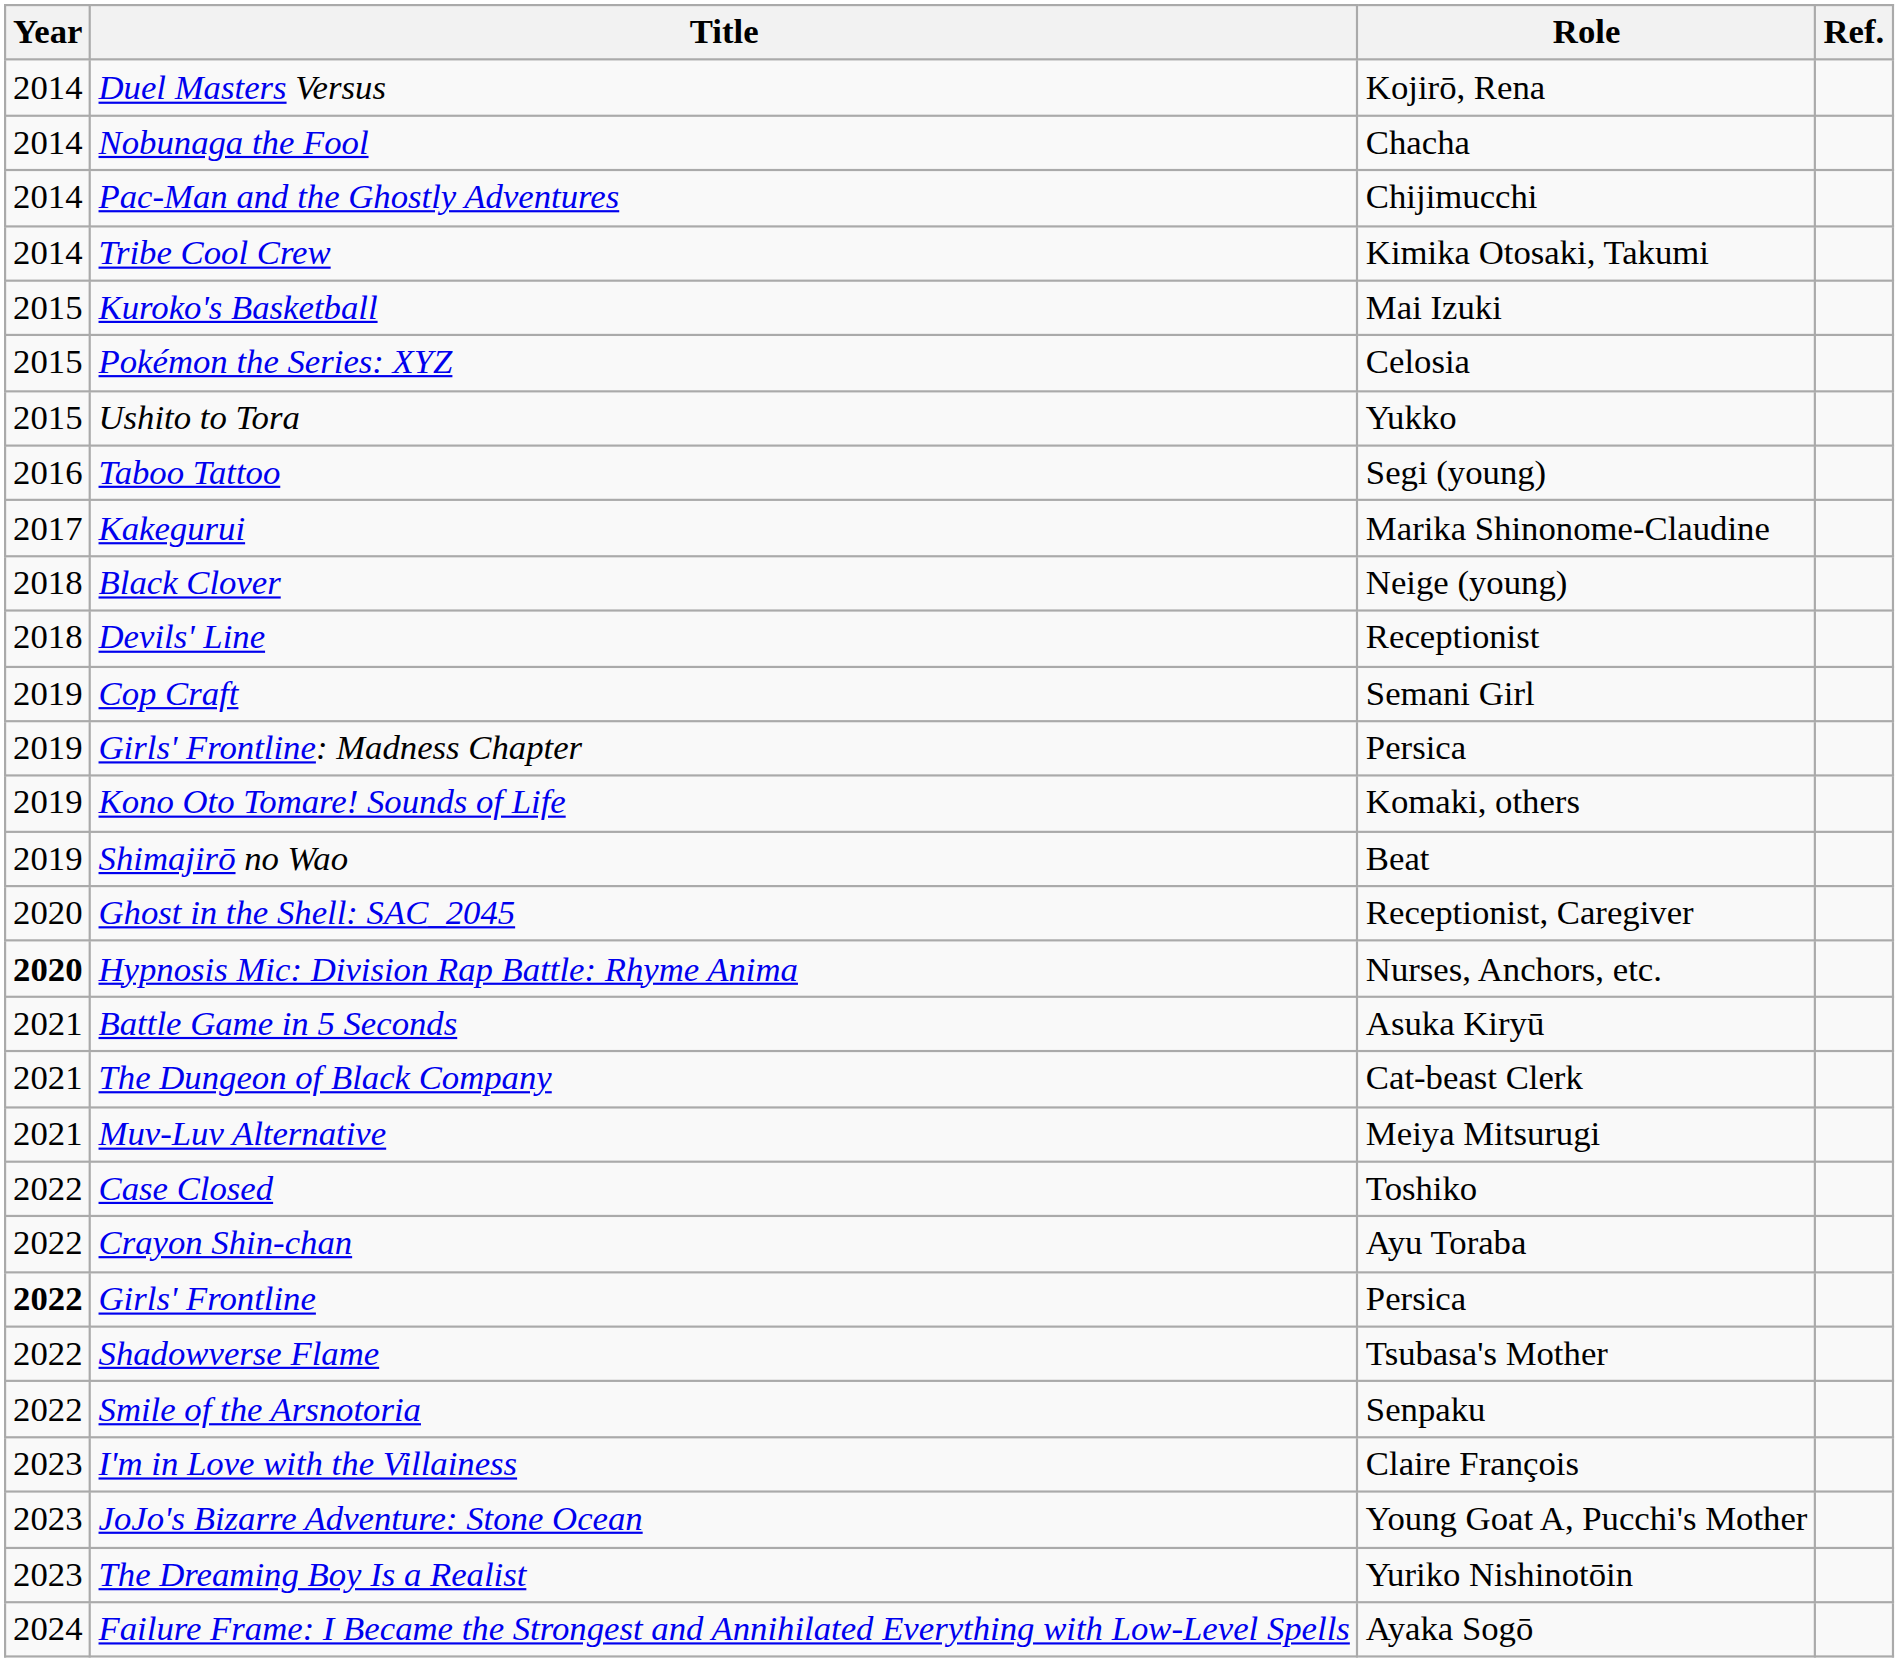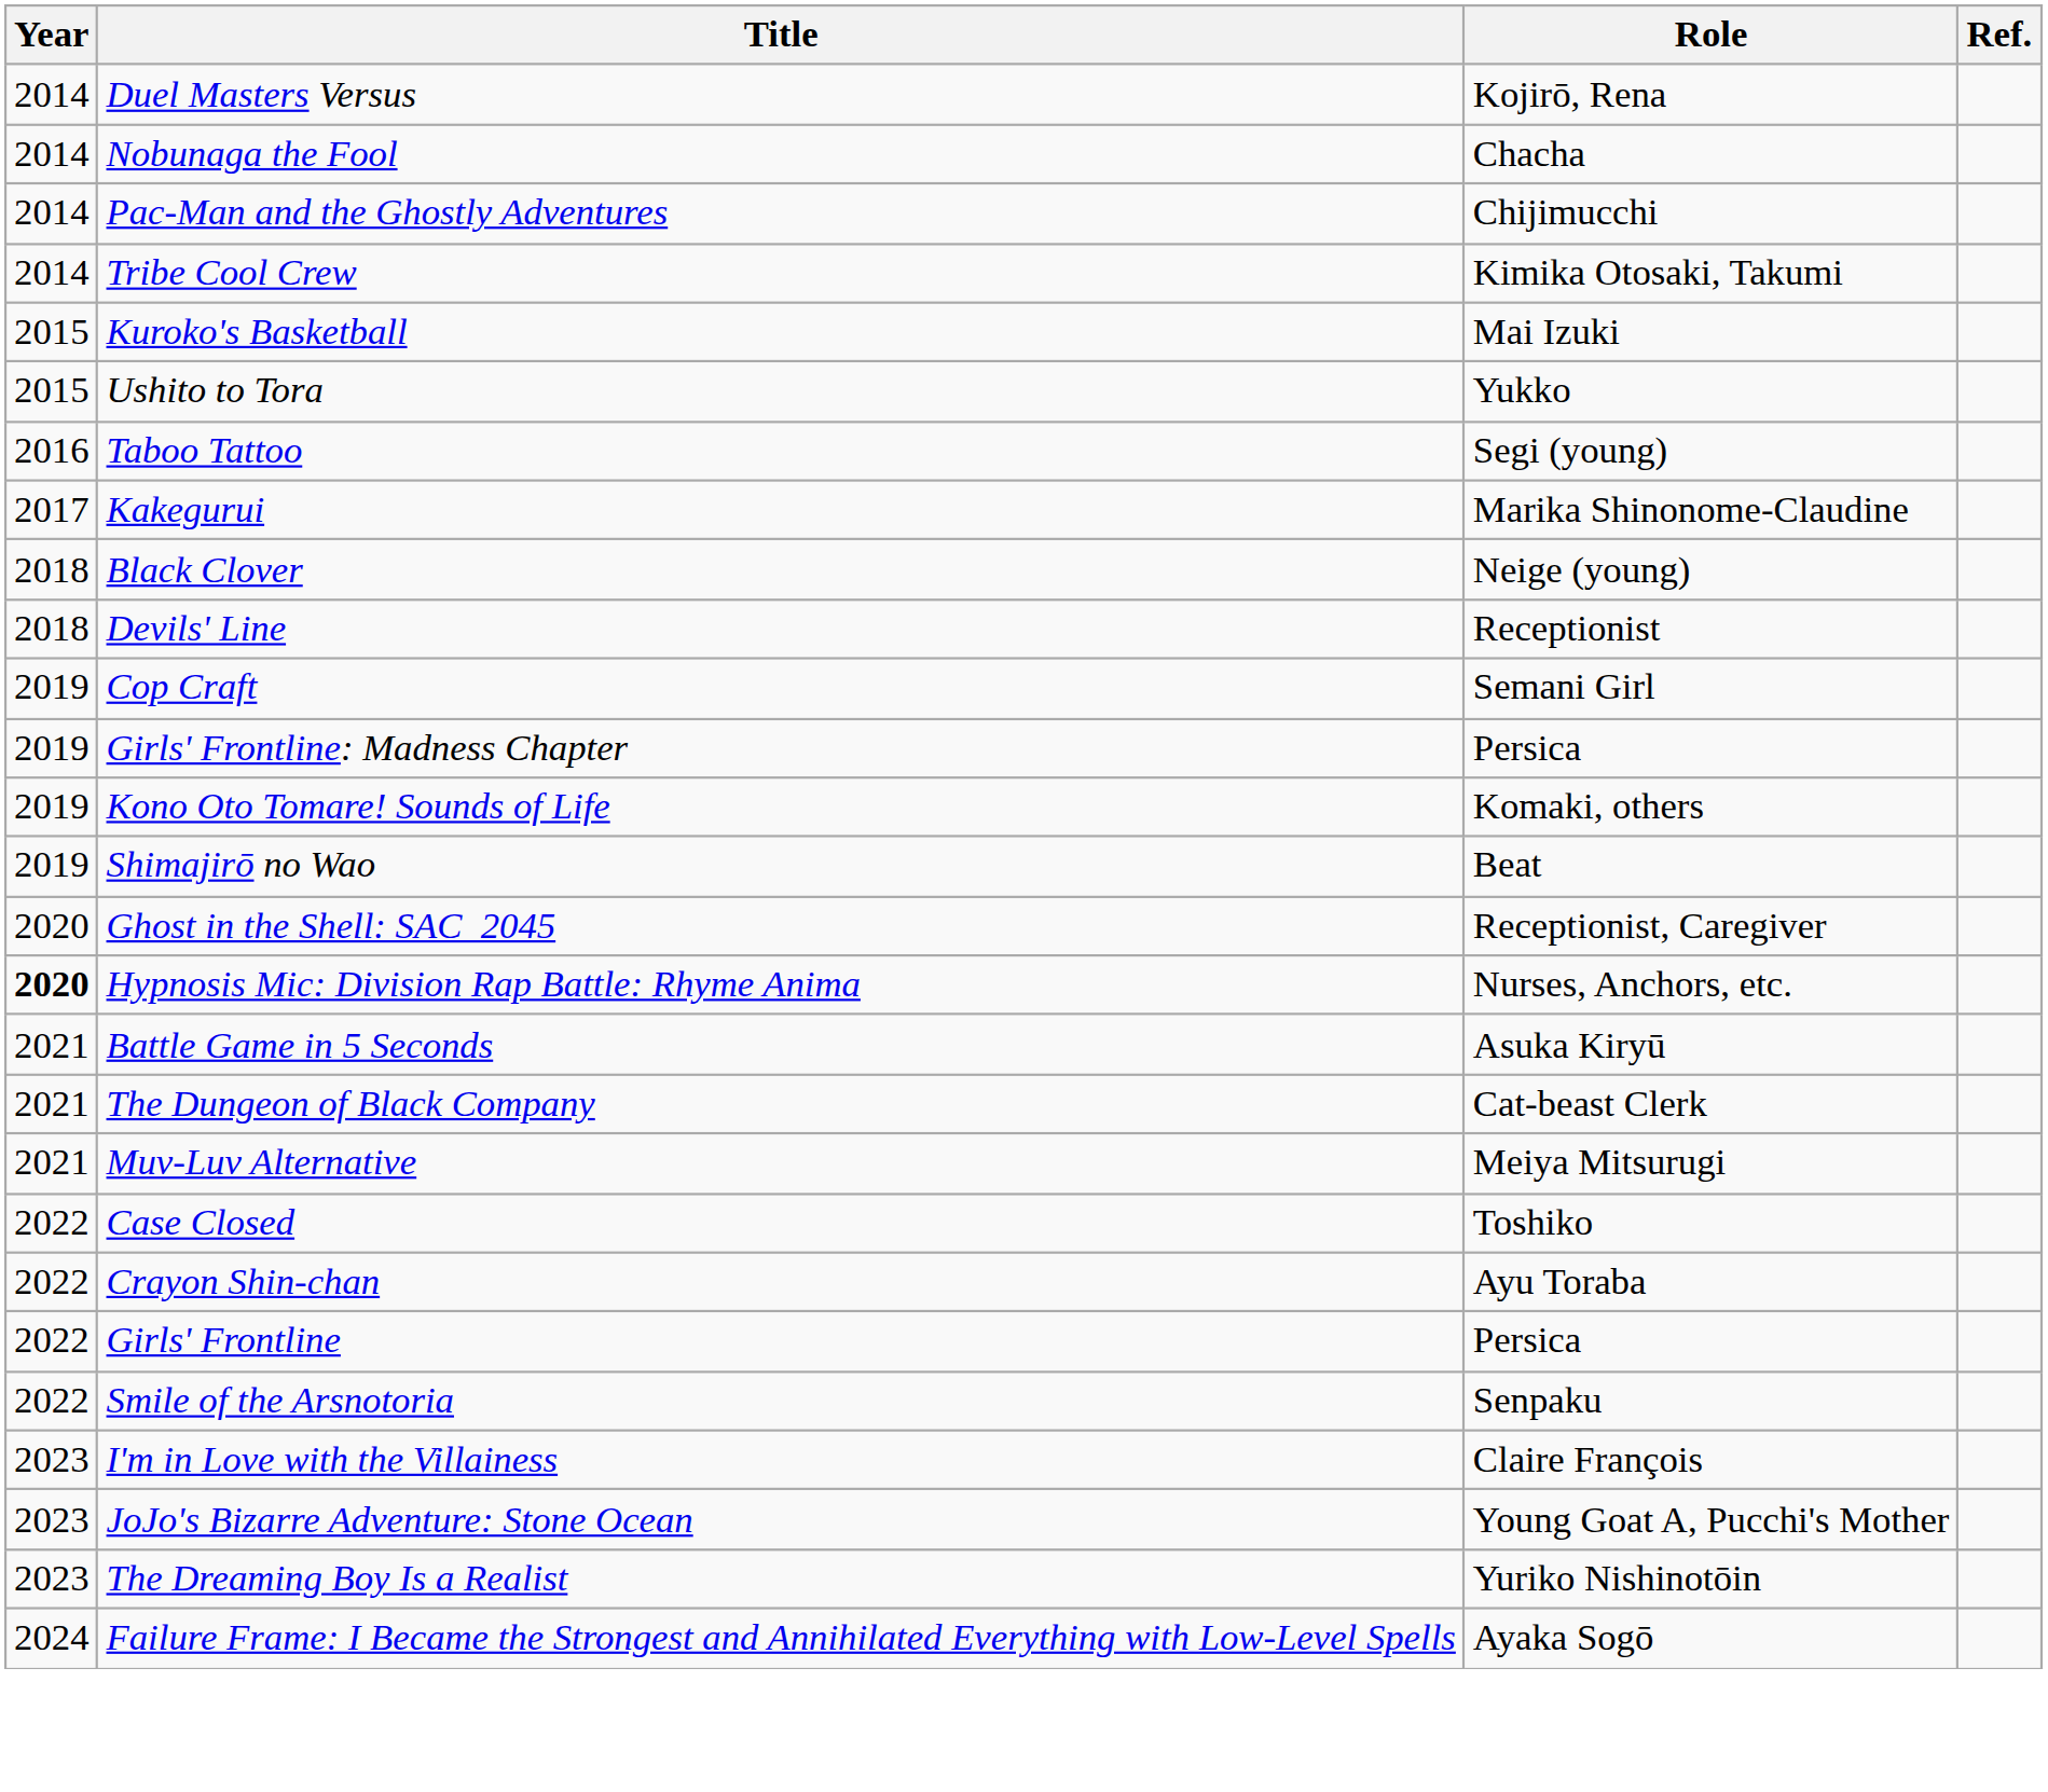- row: 2015 | Pokémon the Series: XYZ | Celosia
Girls' Frontline | Year: bold -> normal
- row: 2022 | Shadowverse Flame | Tsubasa's Mother
